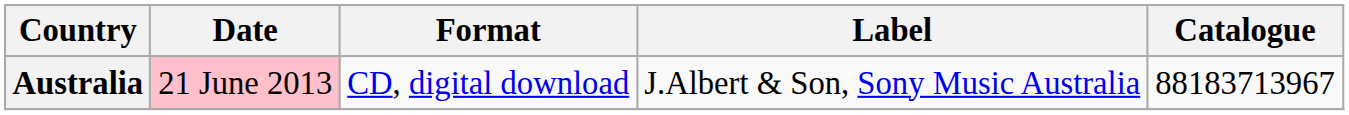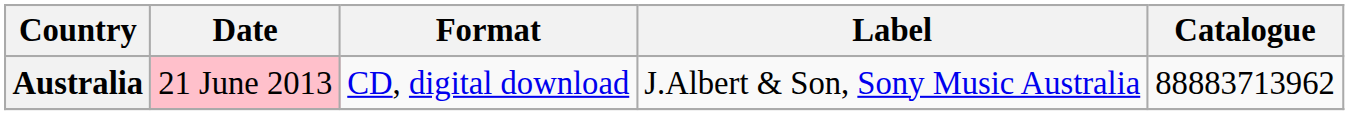Australia | Catalogue: 88183713967 -> 88883713962
